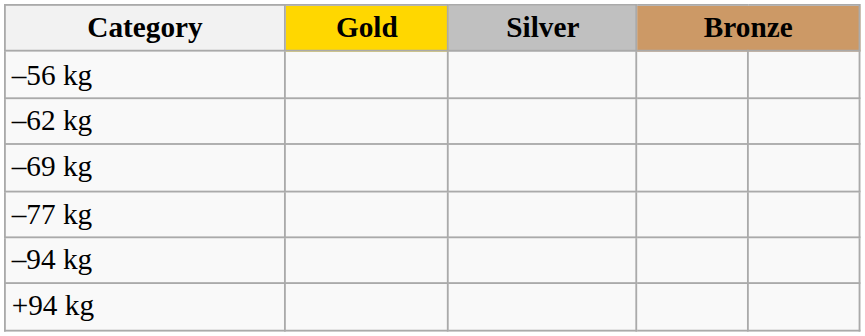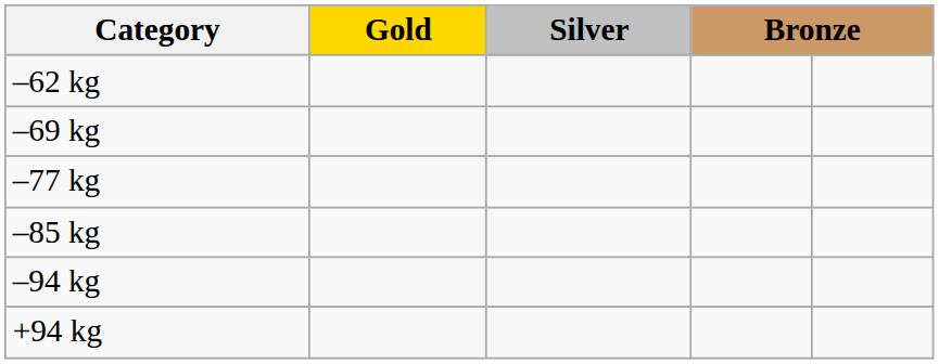- row: –56 kg
+ row: –85 kg
